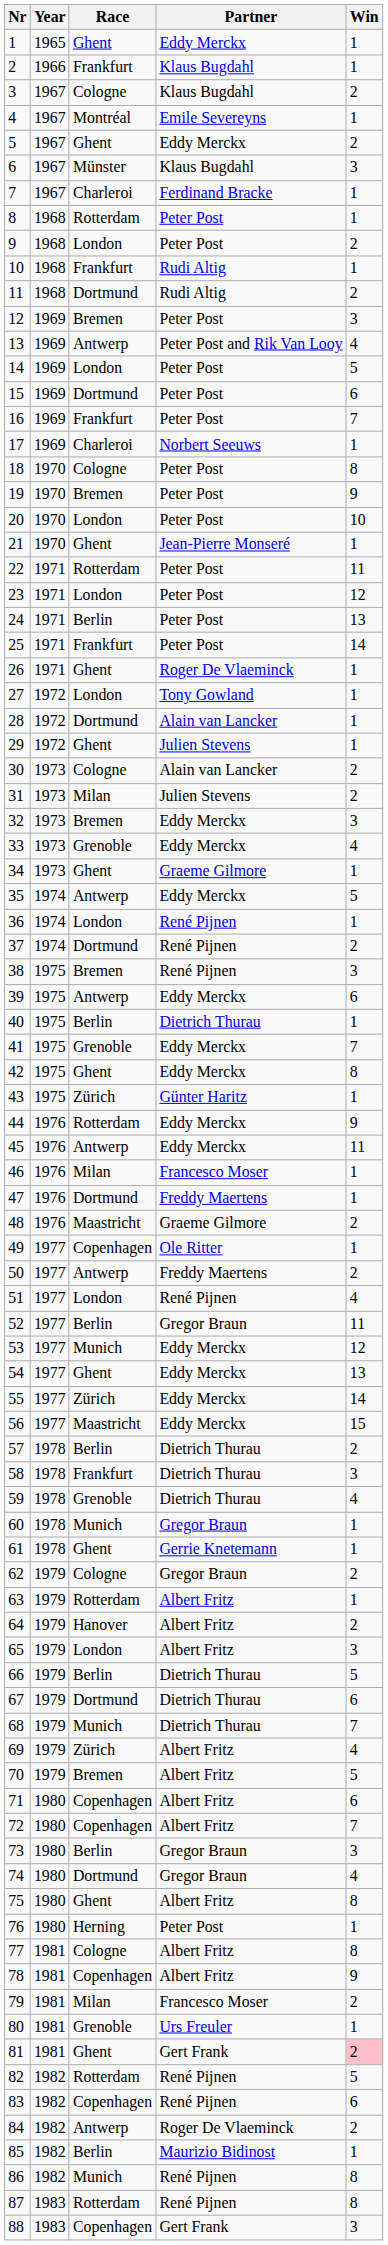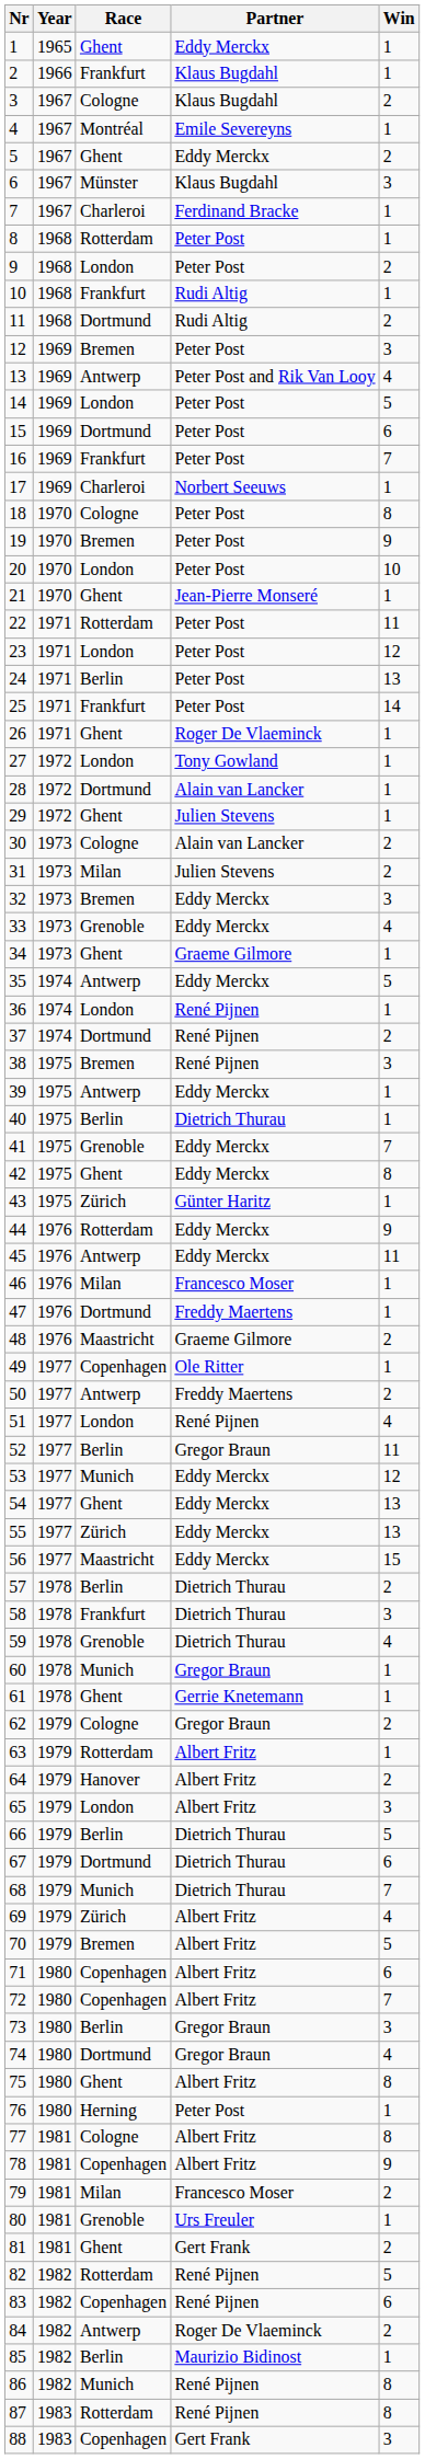39 | Win: 6 -> 1
55 | Win: 14 -> 13
81 | Win: pink background -> no background
